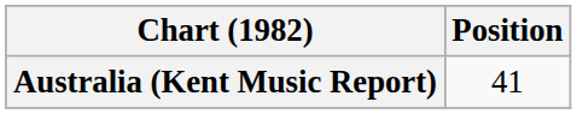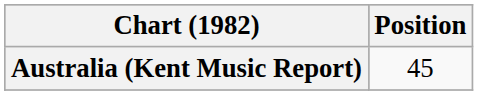Australia (Kent Music Report) | Position: 41 -> 45
